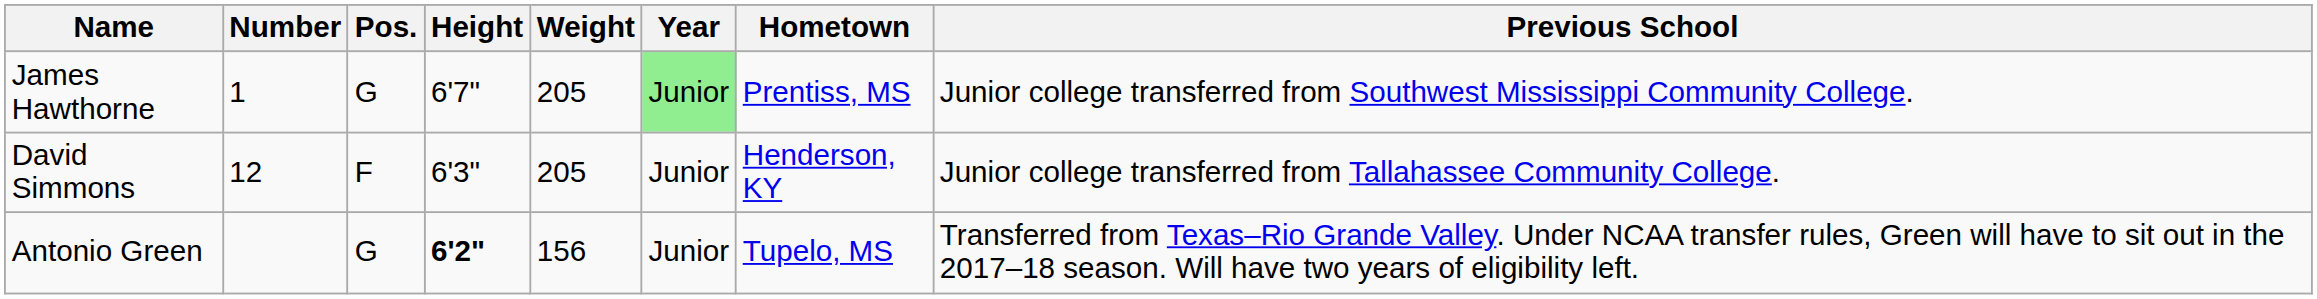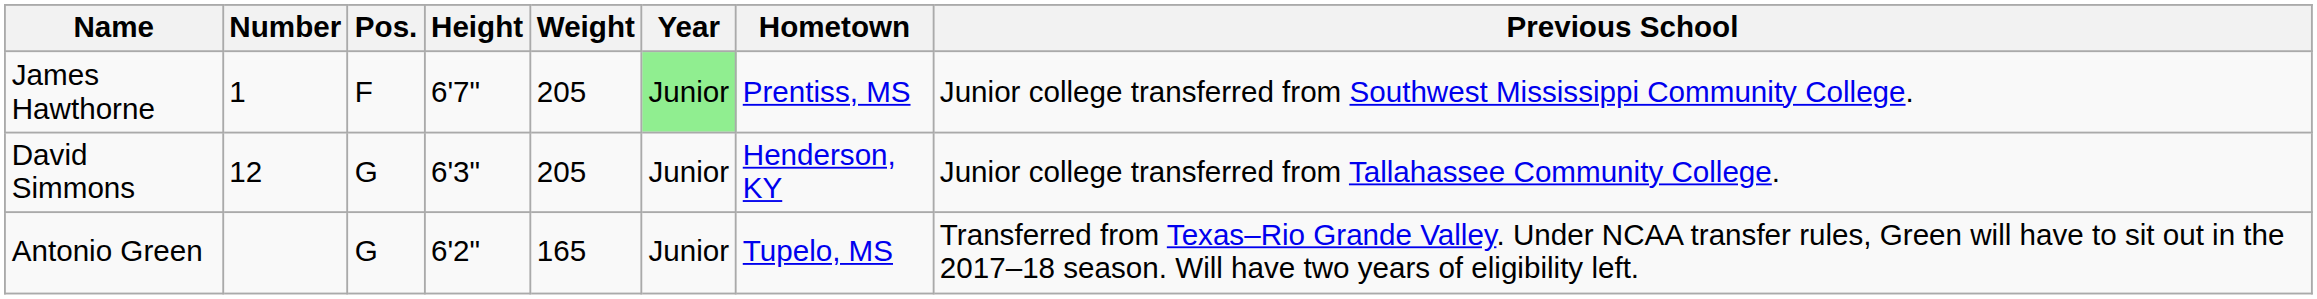James Hawthorne | Pos.: G -> F
David Simmons | Pos.: F -> G
Antonio Green | Height: bold -> normal
Antonio Green | Weight: 156 -> 165
